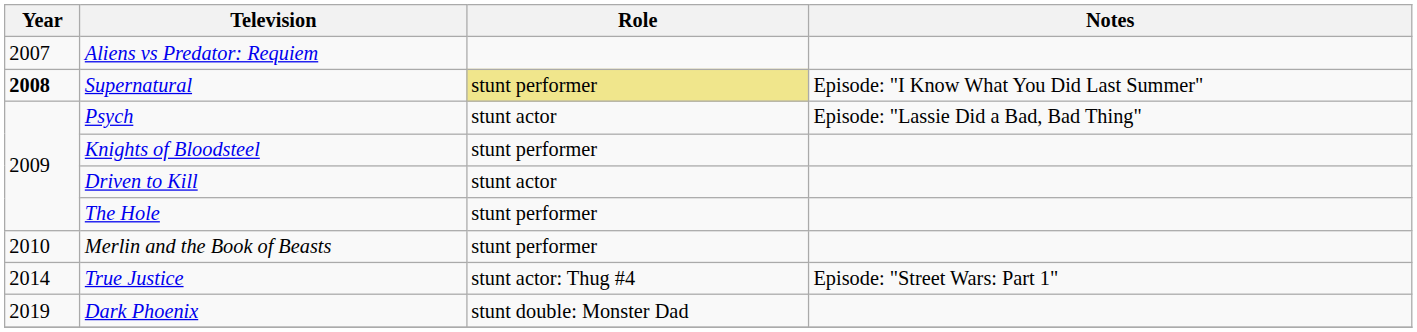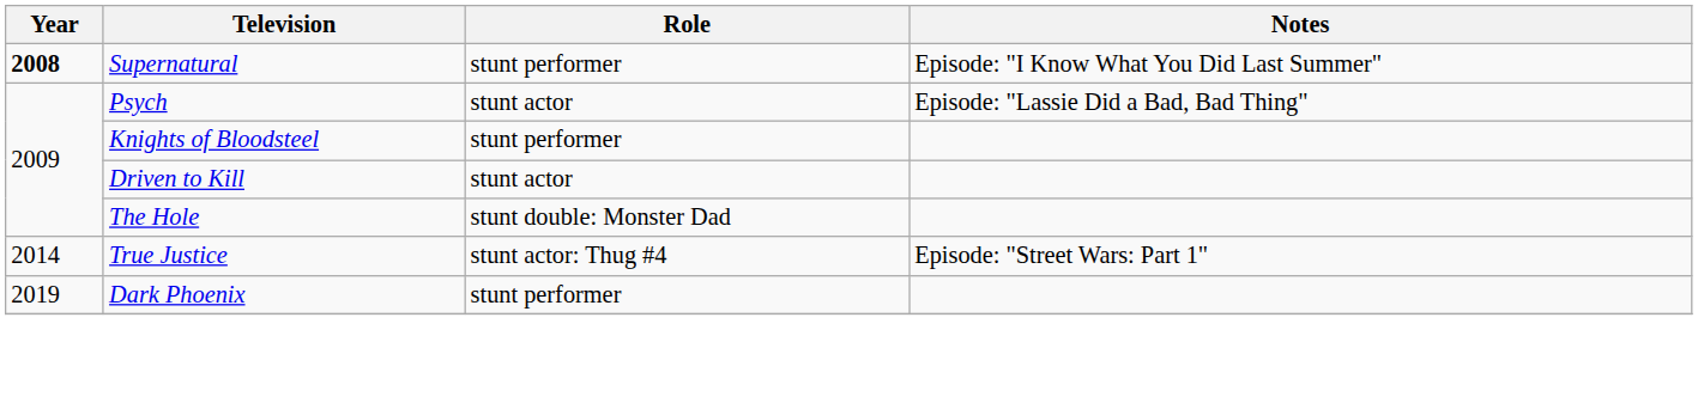- row: 2007 | Aliens vs Predator: Requiem
Supernatural | Role: khaki background -> no background
The Hole | Role: stunt performer -> stunt double: Monster Dad
- row: 2010 | Merlin and the Book of Beasts | stunt performer
Dark Phoenix | Role: stunt double: Monster Dad -> stunt performer
